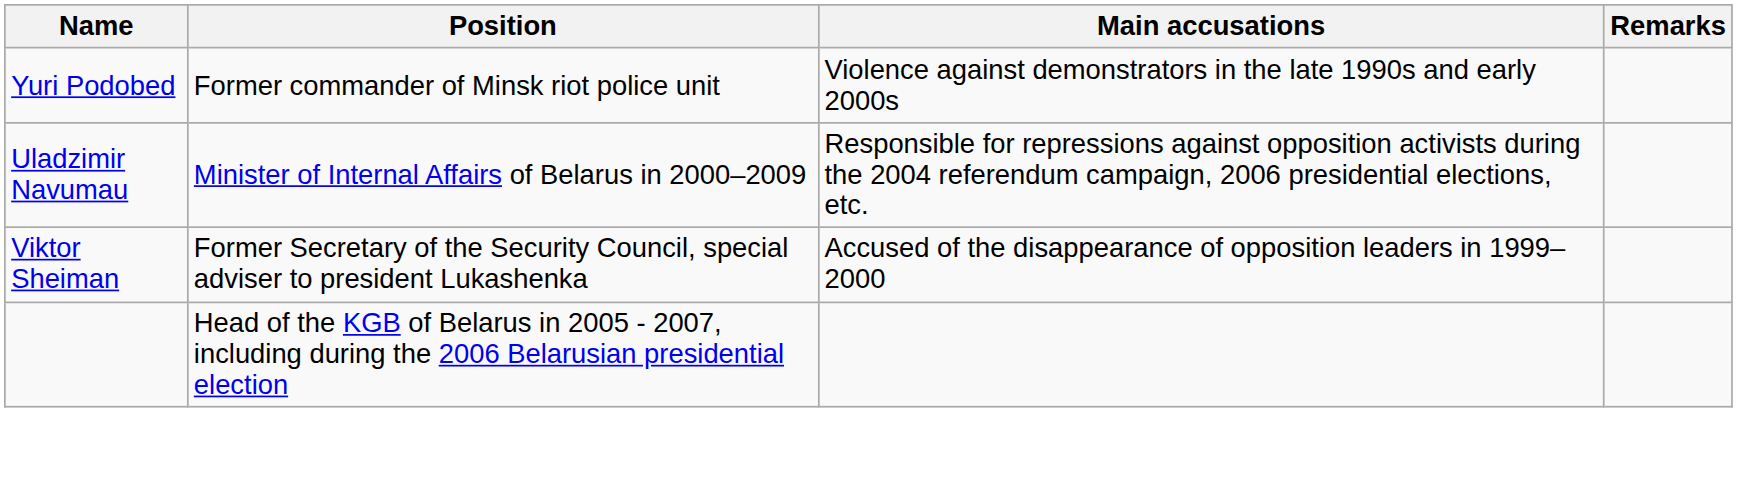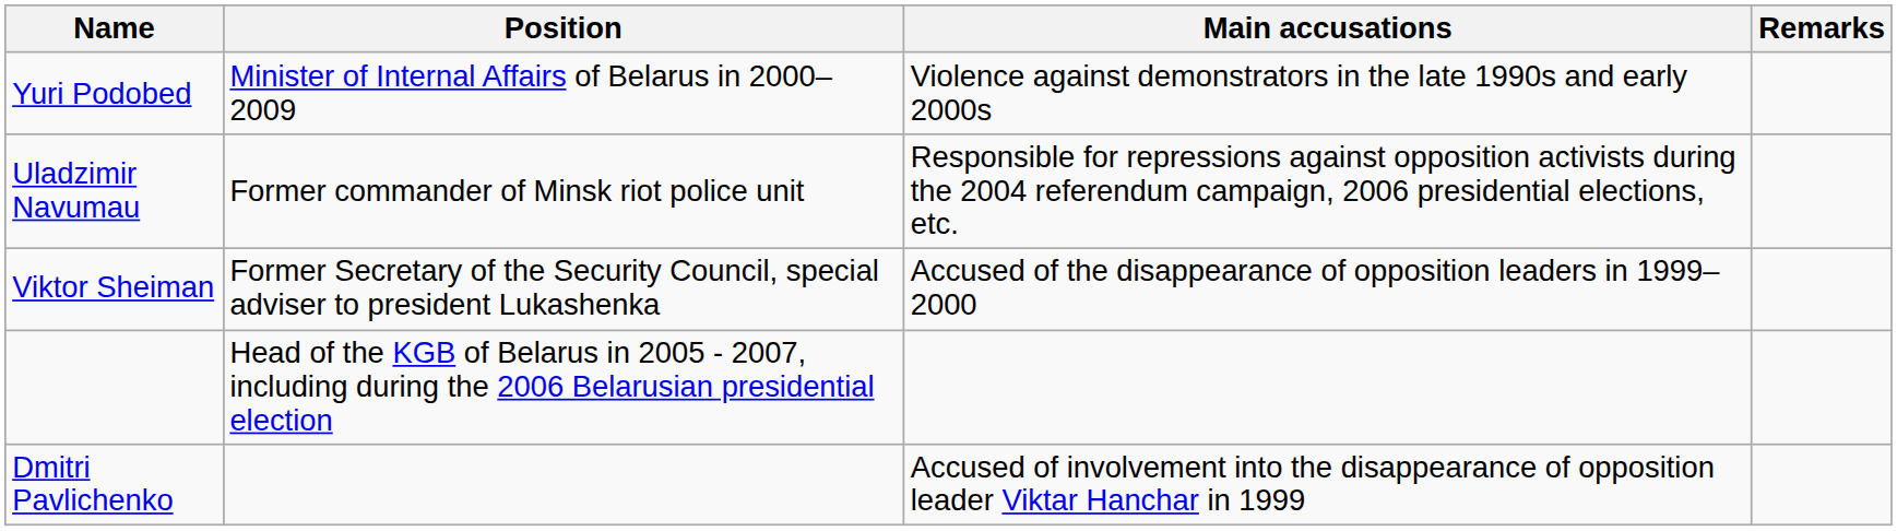Yuri Podobed | Position: Former commander of Minsk riot police unit -> Minister of Internal Affairs of Belarus in 2000–2009
Uladzimir Navumau | Position: Minister of Internal Affairs of Belarus in 2000–2009 -> Former commander of Minsk riot police unit
+ row: Dmitri Pavlichenko | Accused of involvement into the disappearance of opposition leader Viktar Hanchar in 1999
